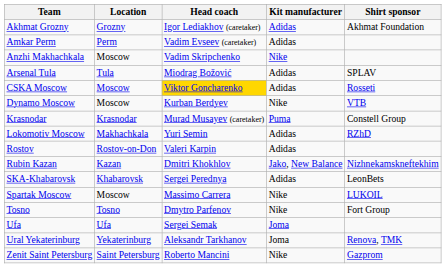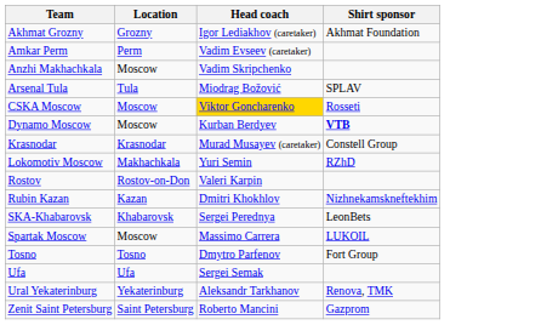- column: Kit manufacturer | Adidas | Adidas | Nike | Adidas | Adidas | Nike | Puma | Adidas | Adidas | Jako, New Balance | Adidas | Nike | Nike | Joma | Joma | Nike
Dynamo Moscow | Shirt sponsor: normal -> bold
